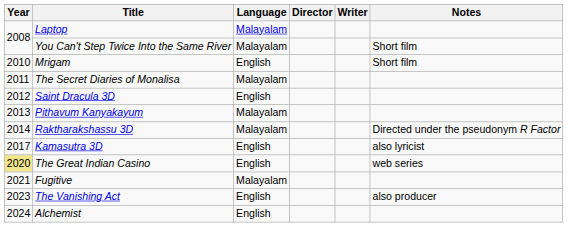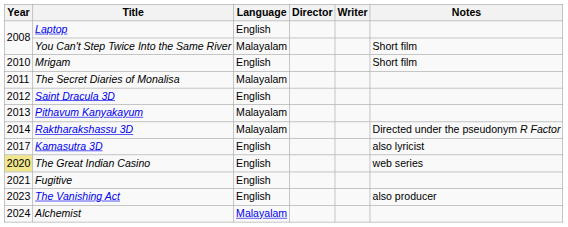Laptop | Language: Malayalam -> English
Fugitive | Language: Malayalam -> English
Alchemist | Language: English -> Malayalam
